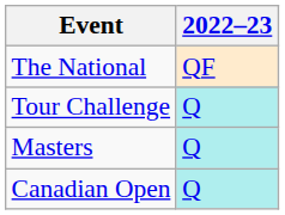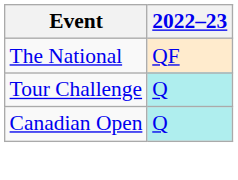- row: Masters | Q
